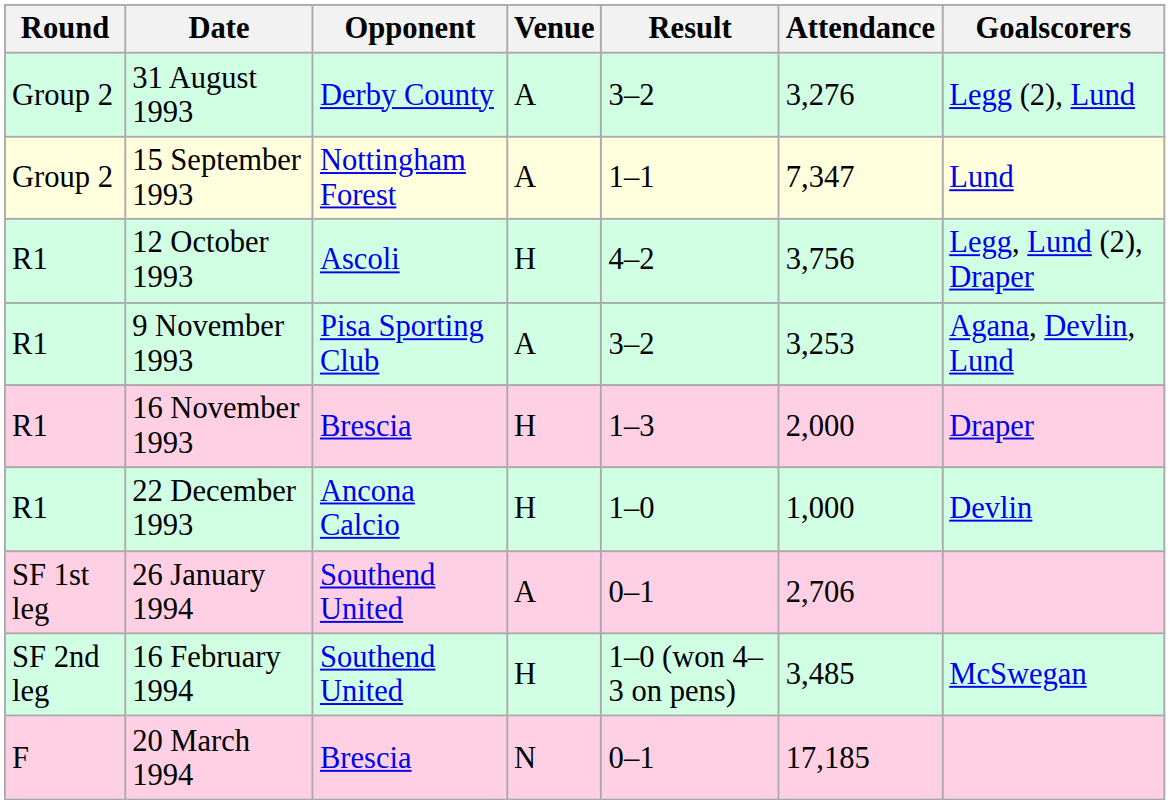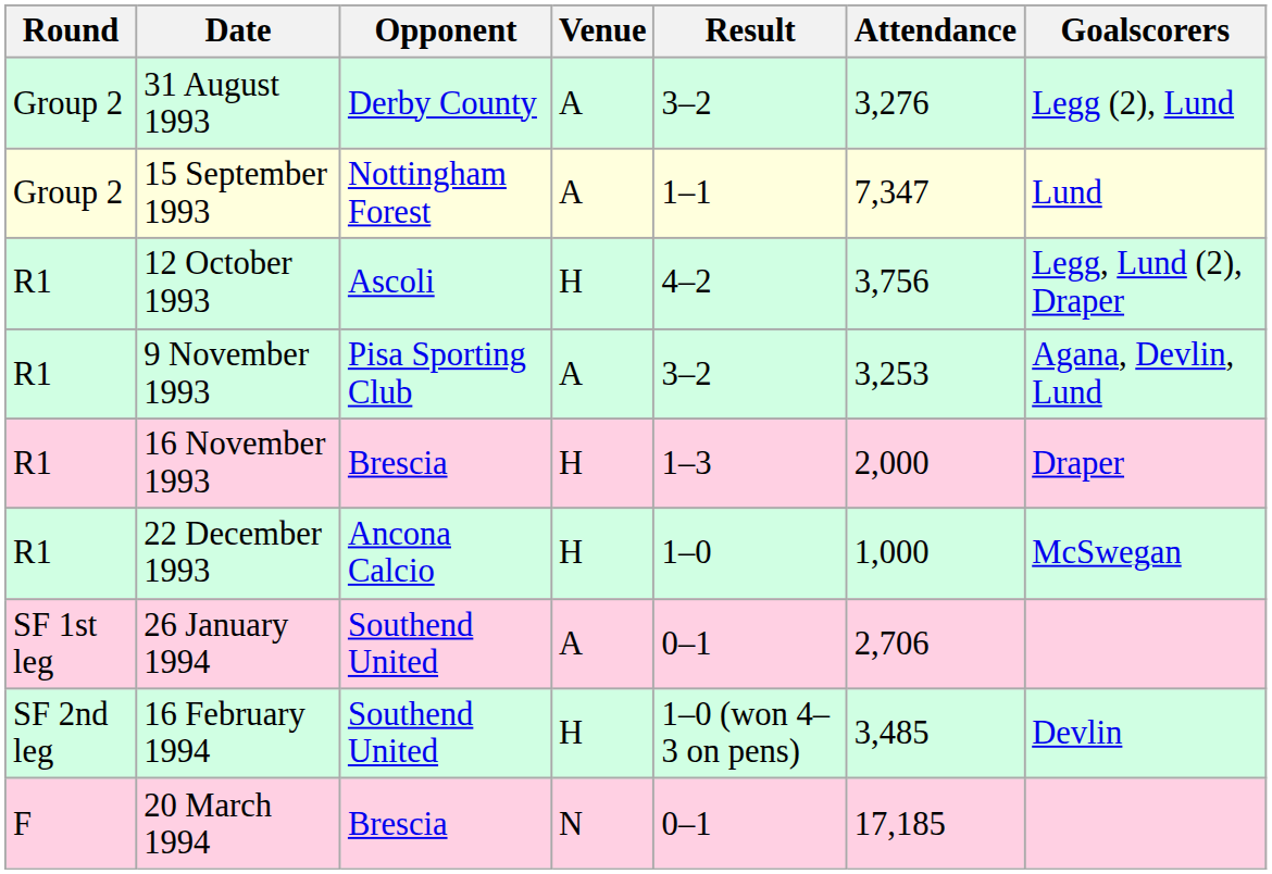22 December 1993 | Goalscorers: Devlin -> McSwegan
16 February 1994 | Goalscorers: McSwegan -> Devlin
